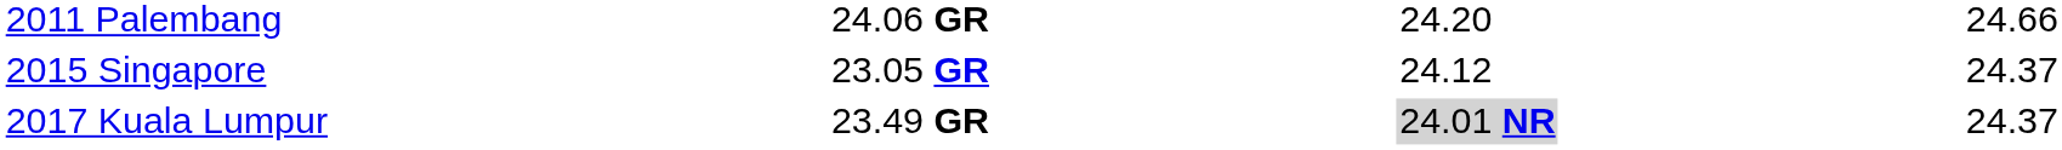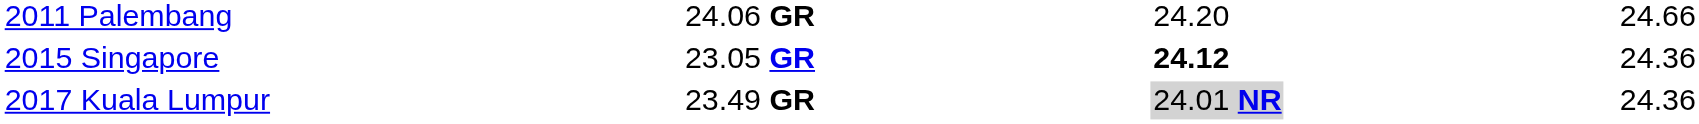2015 Singapore | column 5: normal -> bold
2015 Singapore | column 7: 24.37 -> 24.36
2017 Kuala Lumpur | column 7: 24.37 -> 24.36
